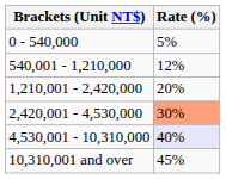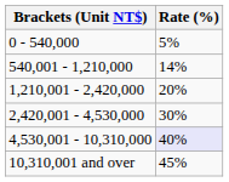540,001 - 1,210,000 | Rate (%): 12% -> 14%
2,420,001 - 4,530,000 | Rate (%): lightsalmon background -> no background
